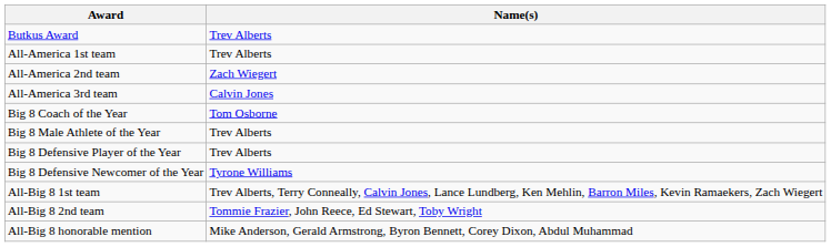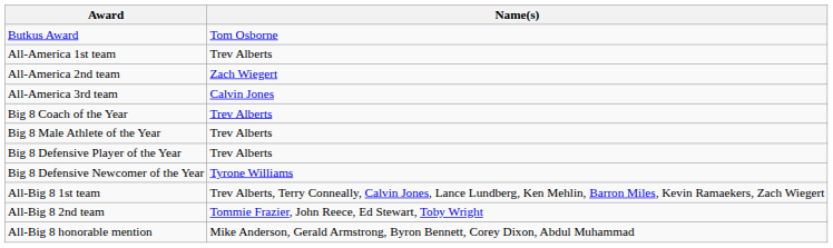Butkus Award | Name(s): Trev Alberts -> Tom Osborne
Big 8 Coach of the Year | Name(s): Tom Osborne -> Trev Alberts
